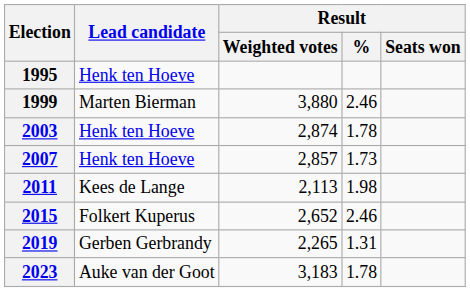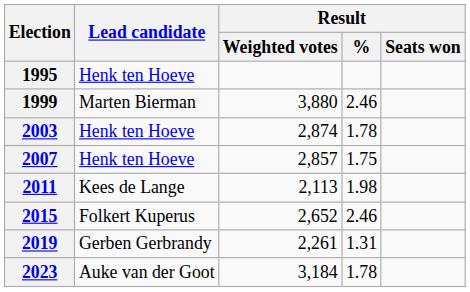2007 | Result / %: 1.73 -> 1.75
2019 | Result / Weighted votes: 2,265 -> 2,261
2023 | Result / Weighted votes: 3,183 -> 3,184
